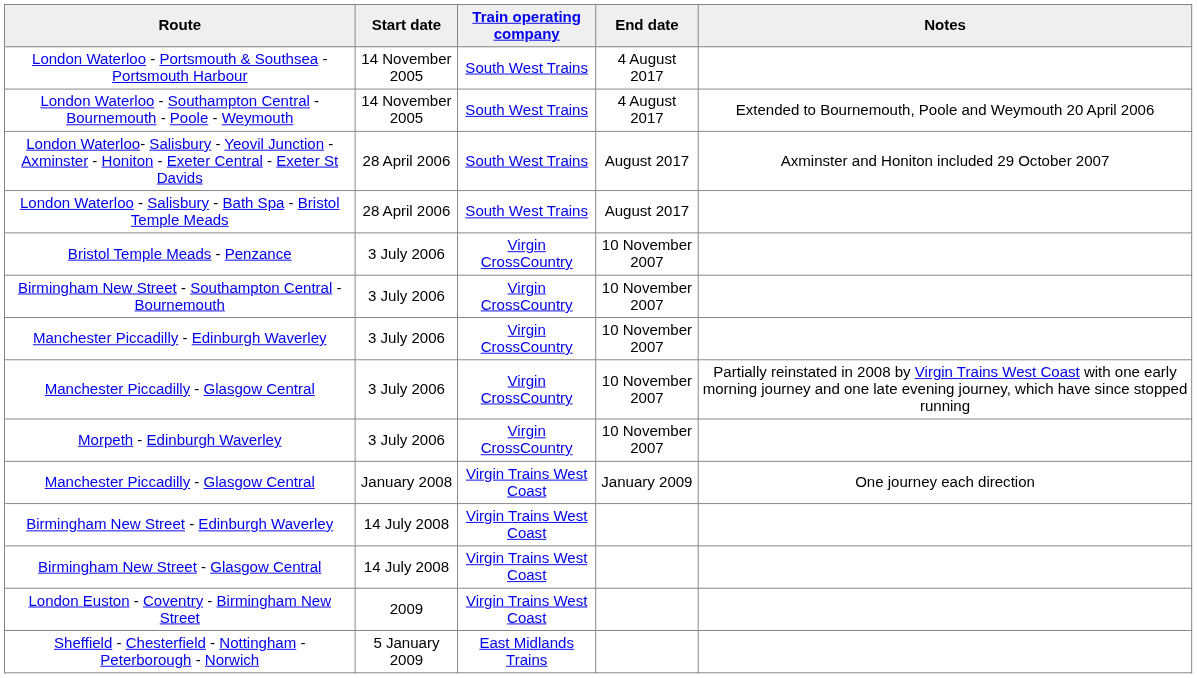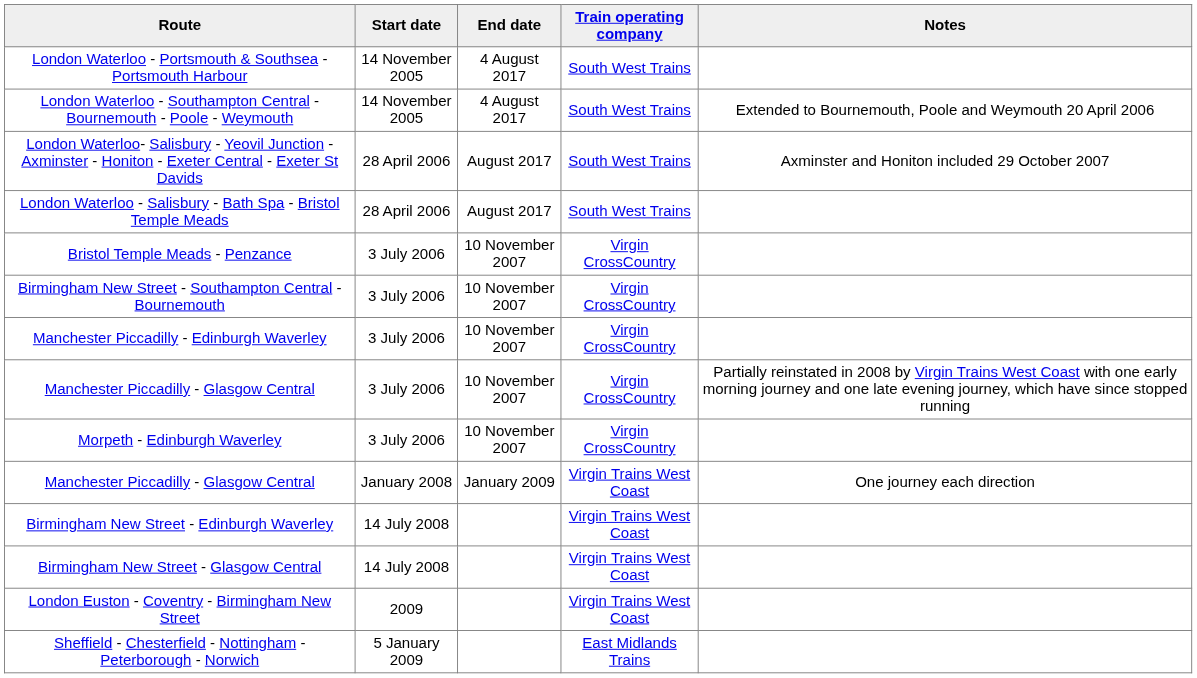columns swapped: End date <-> Train operating company
